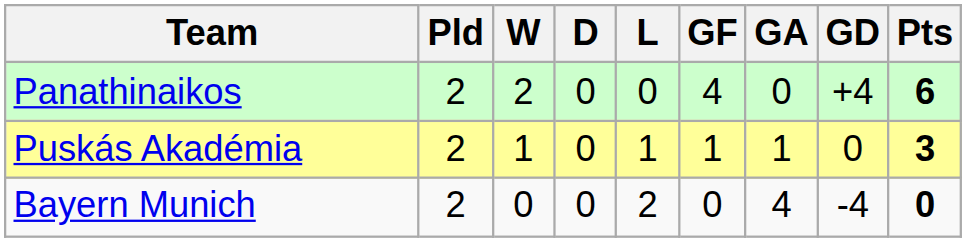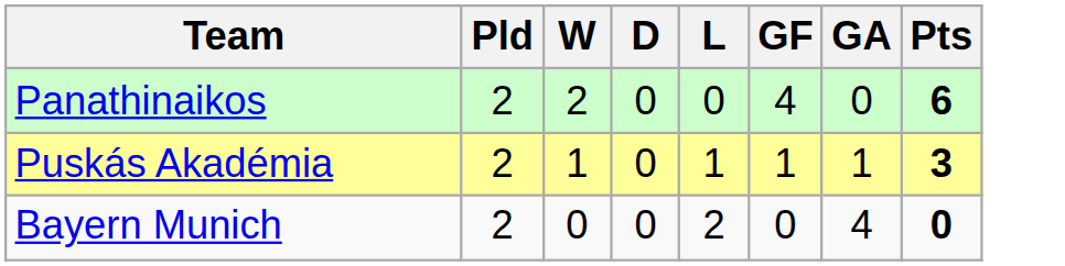- column: GD | +4 | 0 | -4
